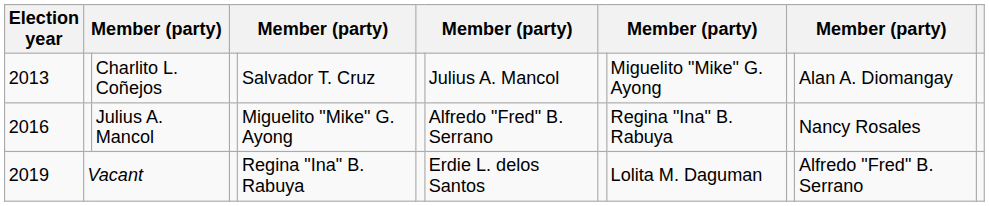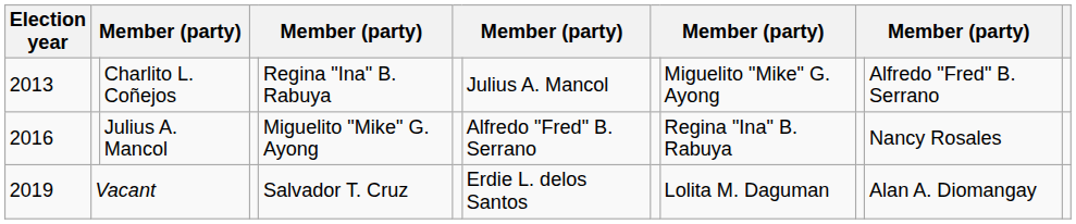Charlito L. Coñejos | column 5: Salvador T. Cruz -> Regina "Ina" B. Rabuya
Charlito L. Coñejos | column 11: Alan A. Diomangay -> Alfredo "Fred" B. Serrano
Vacant | column 5: Regina "Ina" B. Rabuya -> Salvador T. Cruz
Vacant | column 11: Alfredo "Fred" B. Serrano -> Alan A. Diomangay
